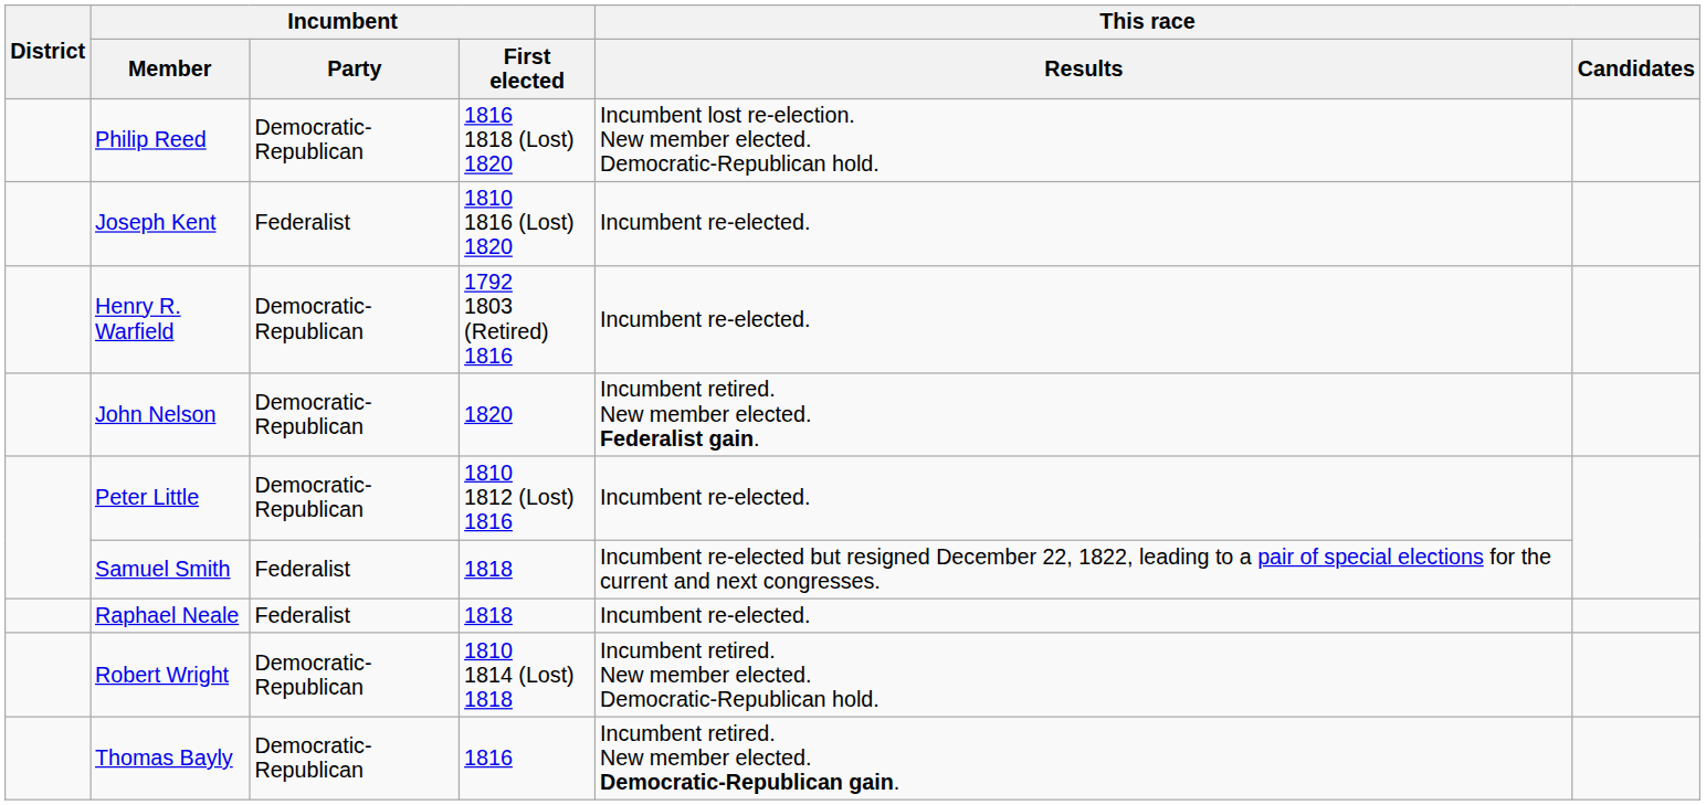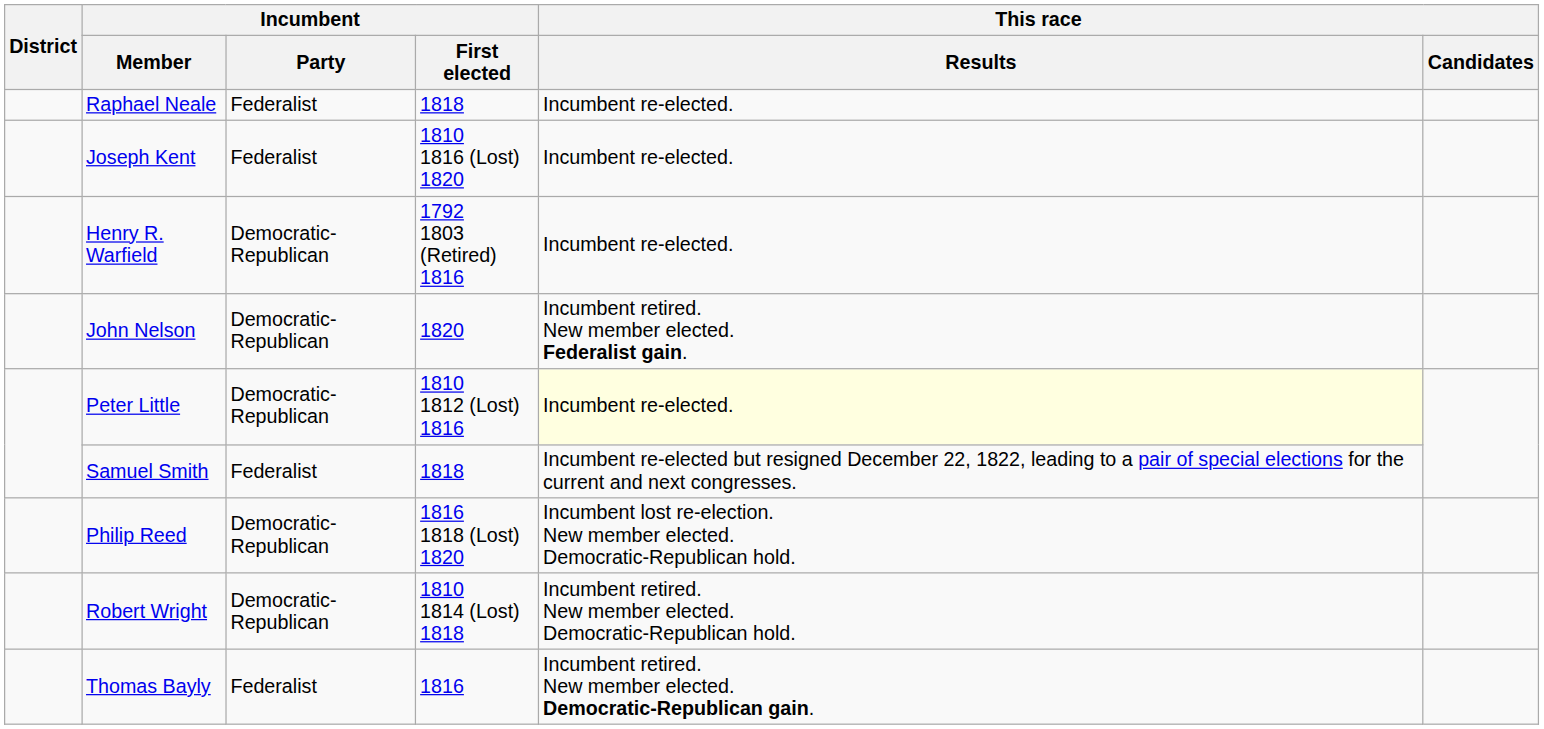rows swapped: Raphael Neale <-> Philip Reed
Peter Little | This race / Results: no background -> lightyellow background
Thomas Bayly | Incumbent / Party: Democratic-Republican -> Federalist
